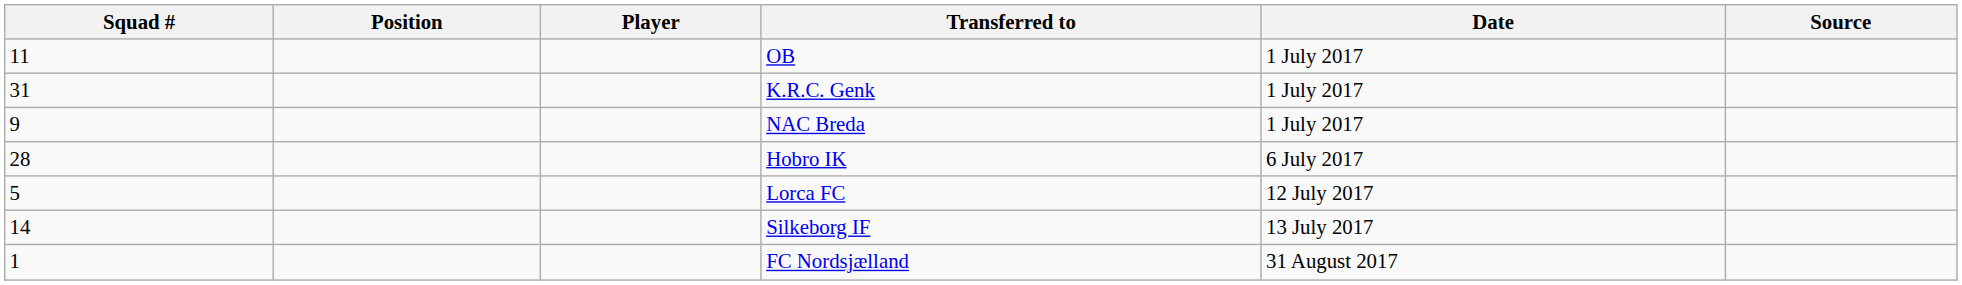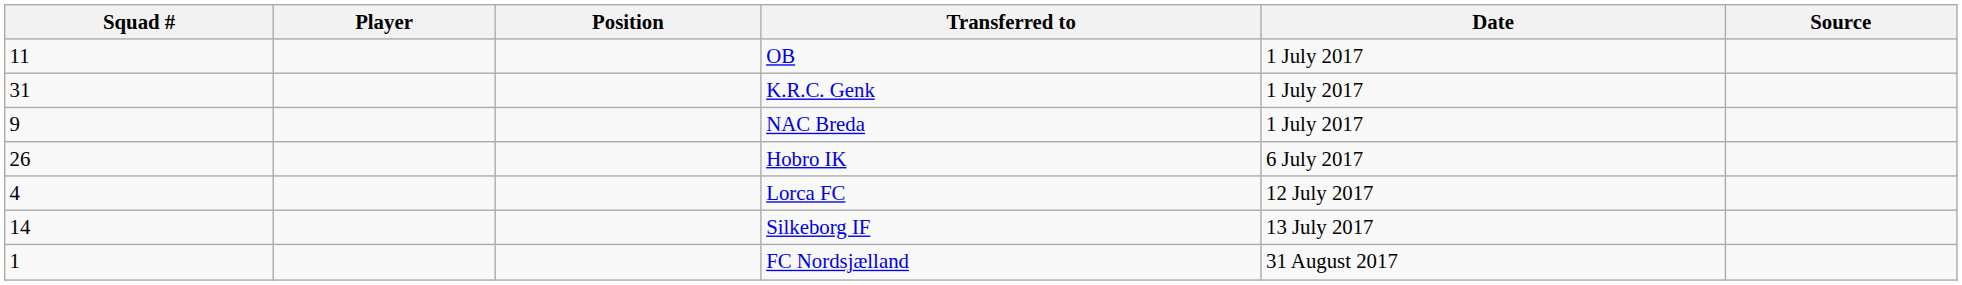columns swapped: Position <-> Player
Hobro IK | Squad #: 28 -> 26
Lorca FC | Squad #: 5 -> 4
